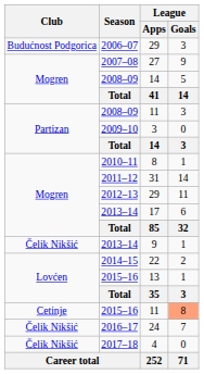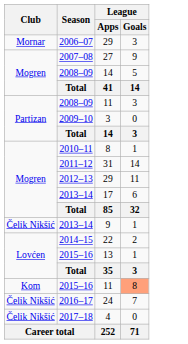2006–07 / 29 | Club: Budućnost Podgorica -> Mornar
2015–16 / 11 | Club: Cetinje -> Kom
